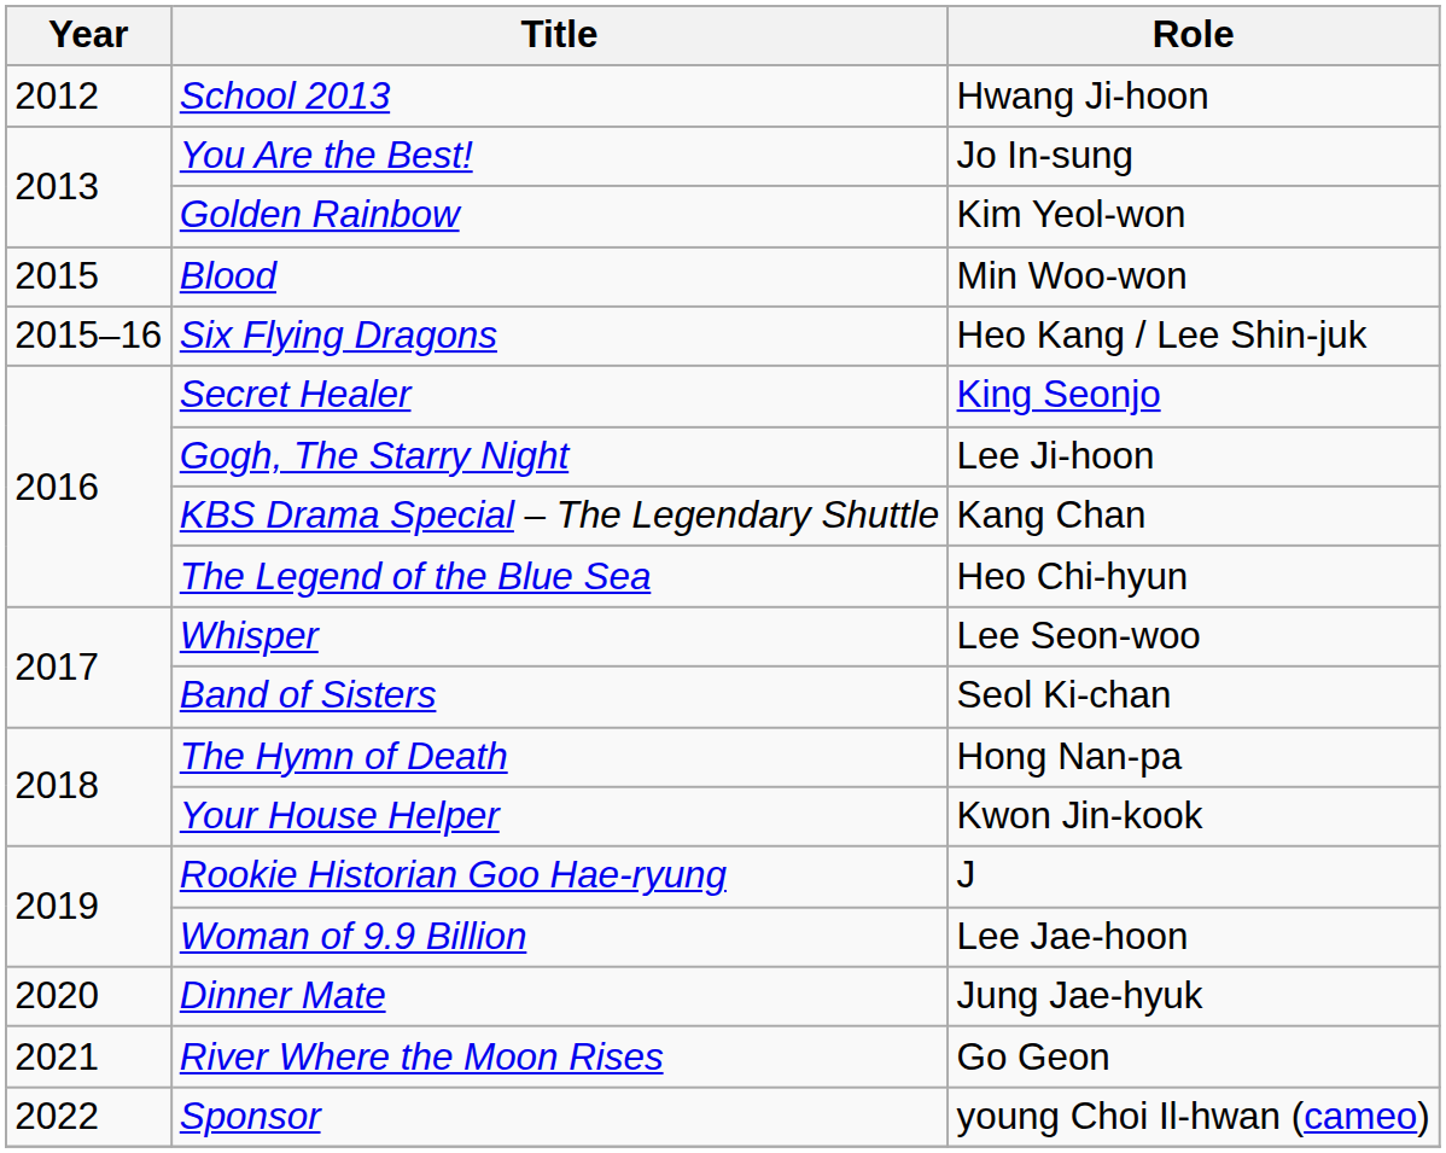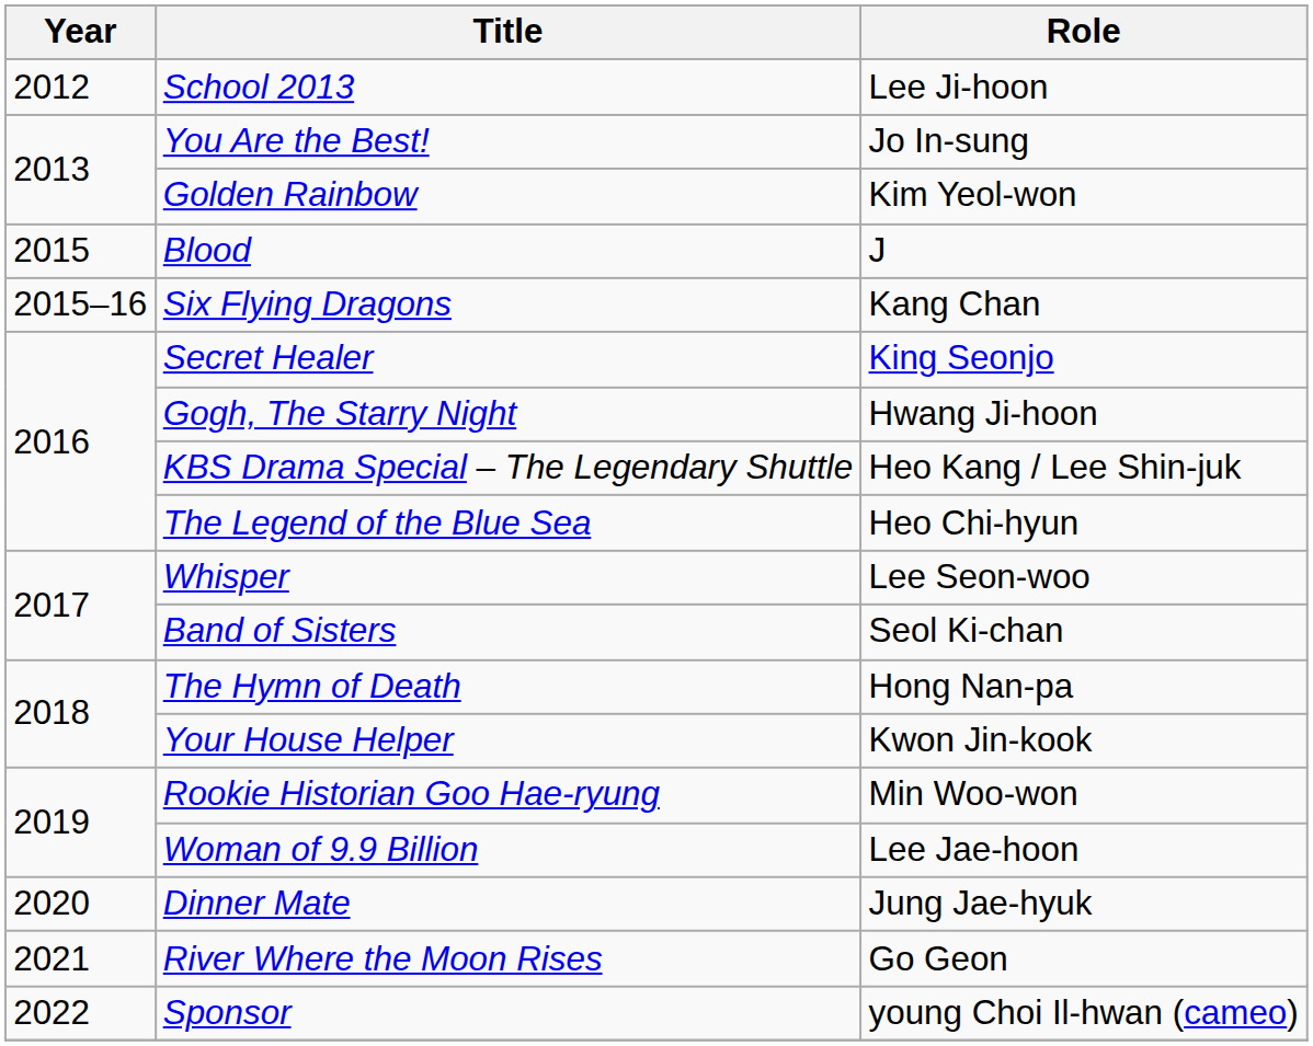School 2013 | Role: Hwang Ji-hoon -> Lee Ji-hoon
Blood | Role: Min Woo-won -> J
Six Flying Dragons | Role: Heo Kang / Lee Shin-juk -> Kang Chan
Gogh, The Starry Night | Role: Lee Ji-hoon -> Hwang Ji-hoon
KBS Drama Special – The Legendary Shuttle | Role: Kang Chan -> Heo Kang / Lee Shin-juk
Rookie Historian Goo Hae-ryung | Role: J -> Min Woo-won
